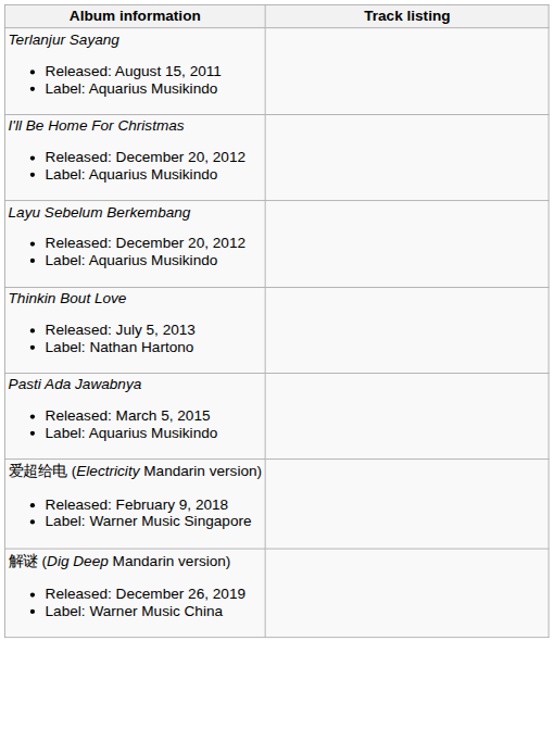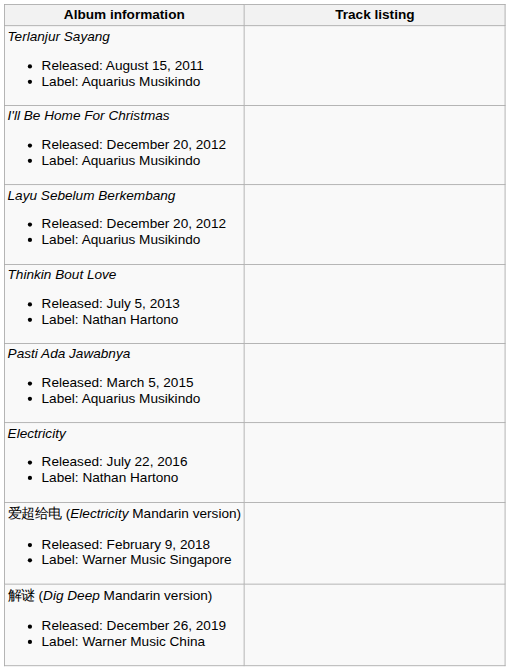+ row: Electricity Released: July 22, 2016 Label: Nathan Hartono
